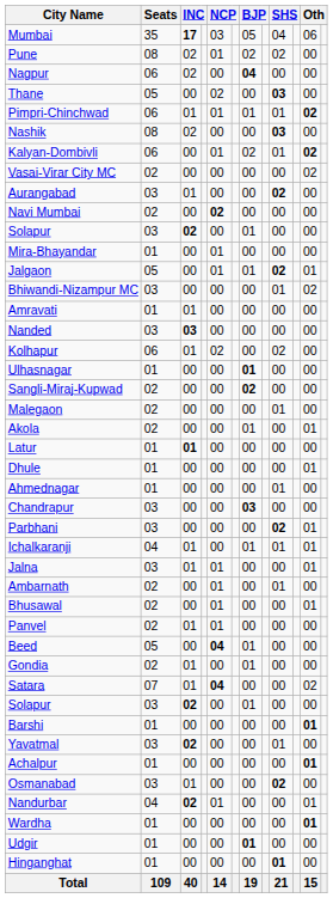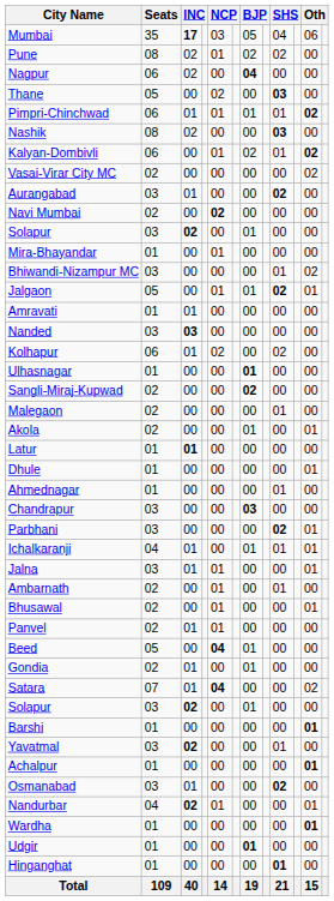rows swapped: Bhiwandi-Nizampur MC <-> Jalgaon
